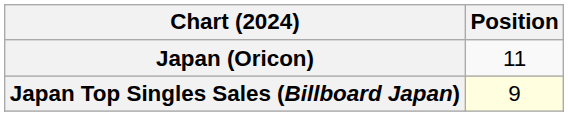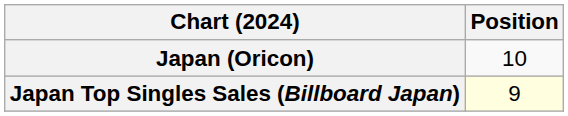Japan (Oricon) | Position: 11 -> 10
